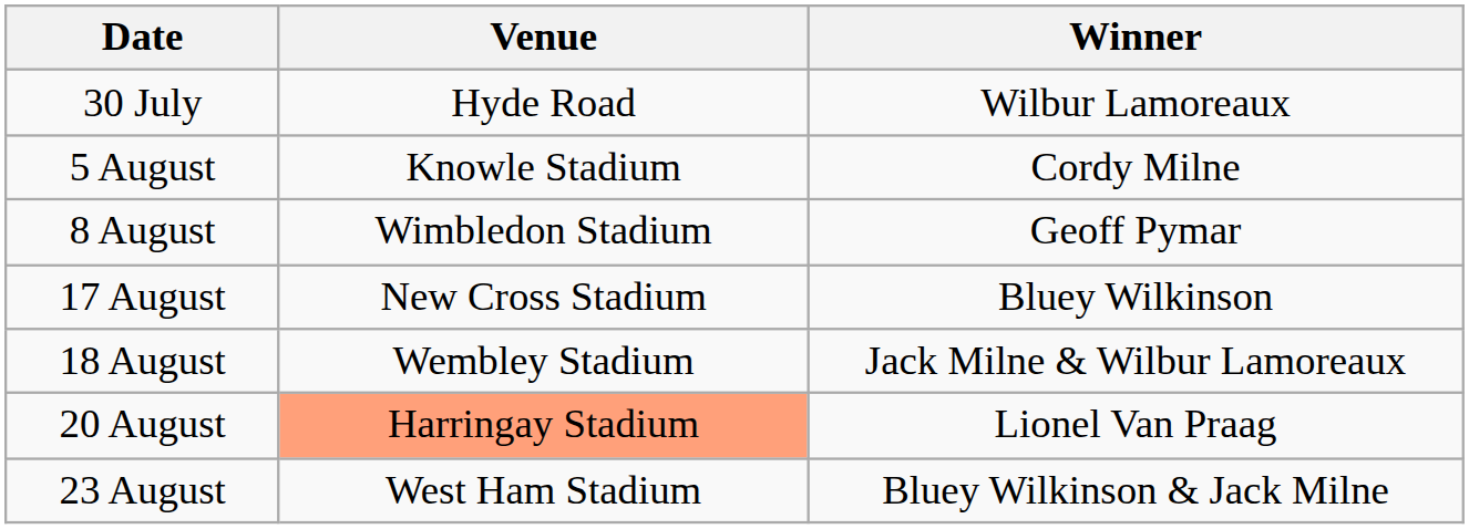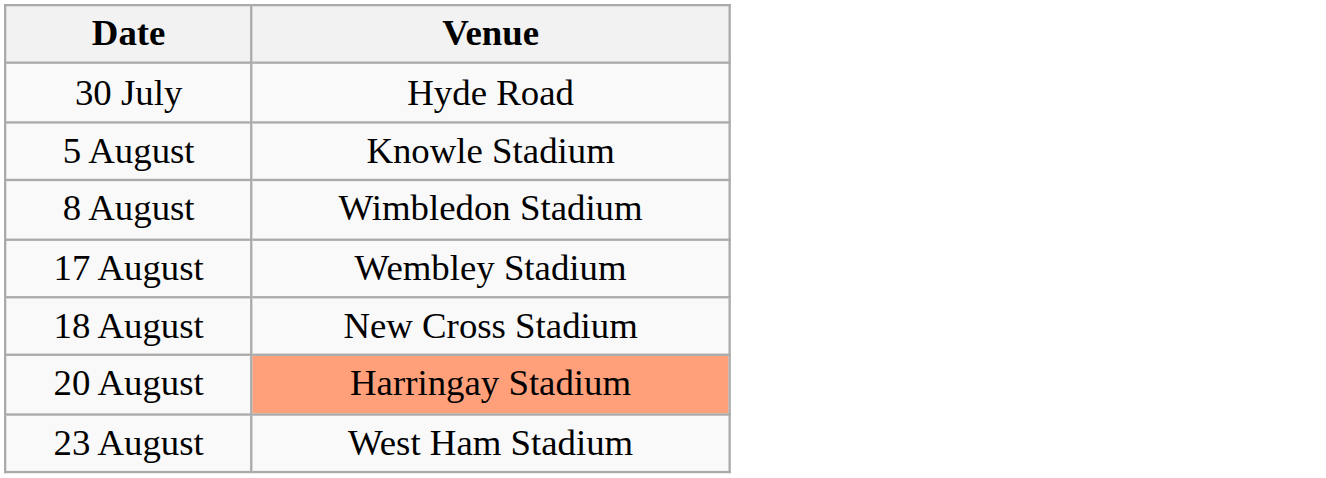- column: Winner | Wilbur Lamoreaux | Cordy Milne | Geoff Pymar | Bluey Wilkinson | Jack Milne & Wilbur Lamoreaux | Lionel Van Praag | Bluey Wilkinson & Jack Milne
17 August | Venue: New Cross Stadium -> Wembley Stadium
18 August | Venue: Wembley Stadium -> New Cross Stadium
